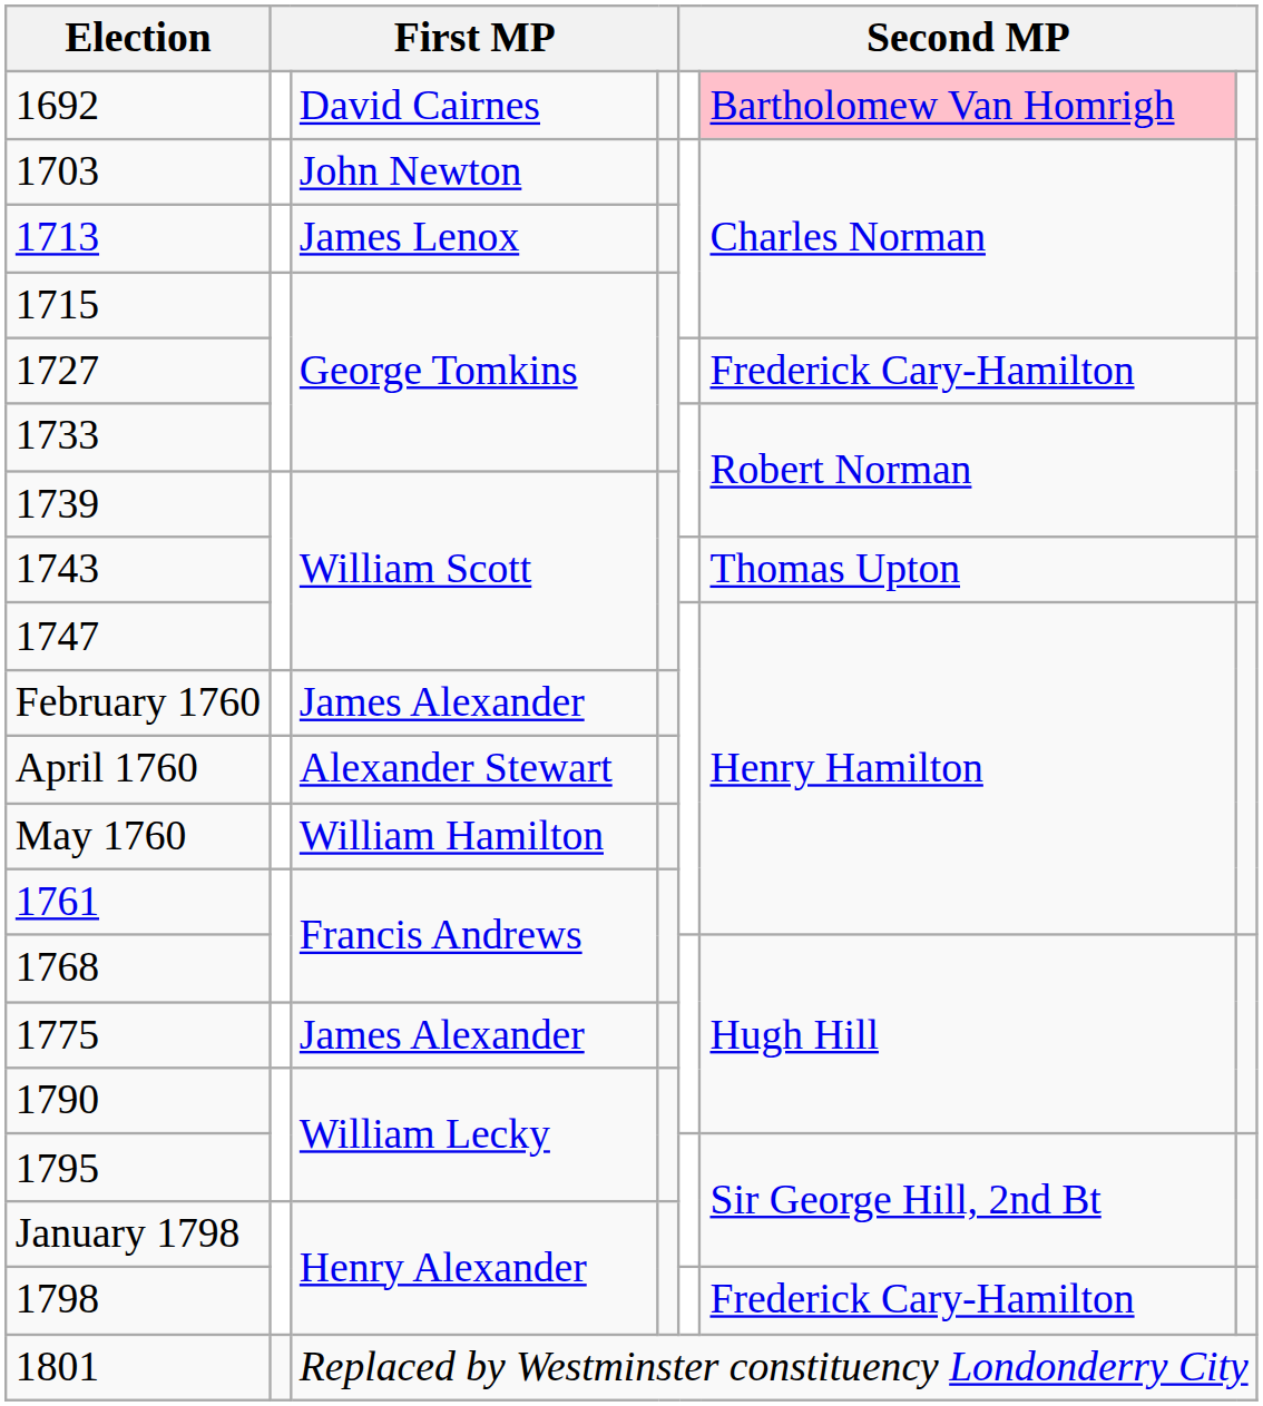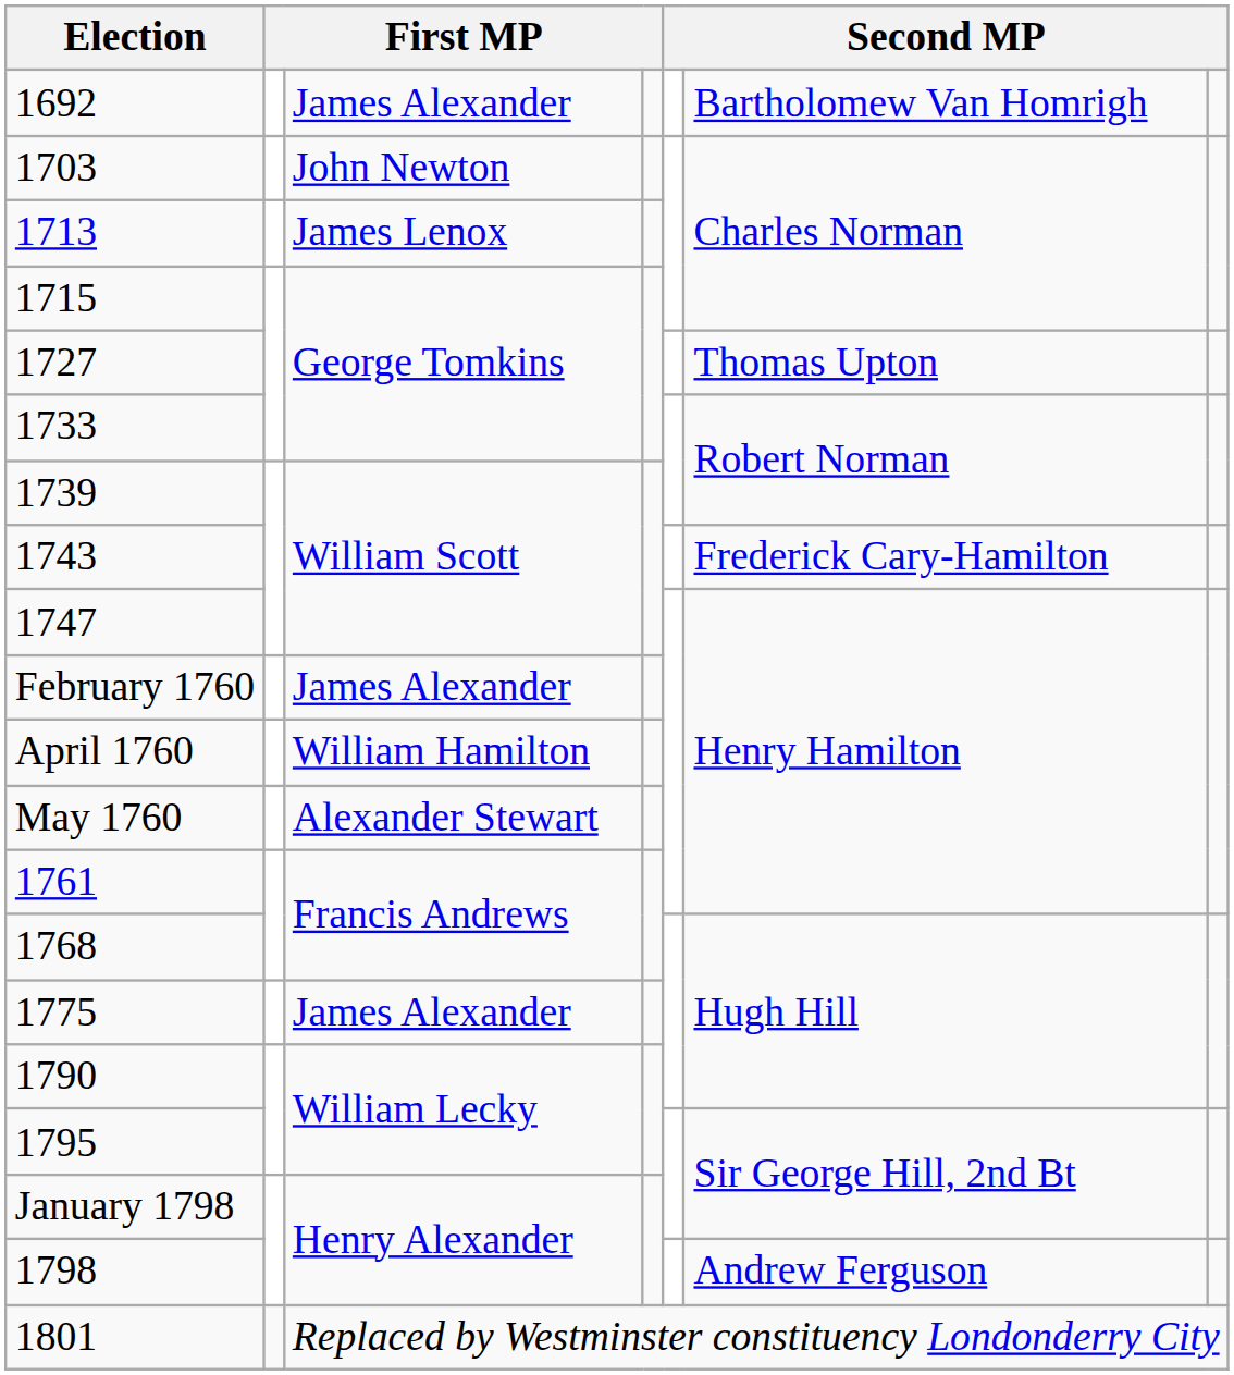1692 | column 3: David Cairnes -> James Alexander
1692 | column 6: pink background -> no background
1727 | column 6: Frederick Cary-Hamilton -> Thomas Upton
1743 | column 6: Thomas Upton -> Frederick Cary-Hamilton
April 1760 | column 3: Alexander Stewart -> William Hamilton
May 1760 | column 3: William Hamilton -> Alexander Stewart
1798 | column 6: Frederick Cary-Hamilton -> Andrew Ferguson
